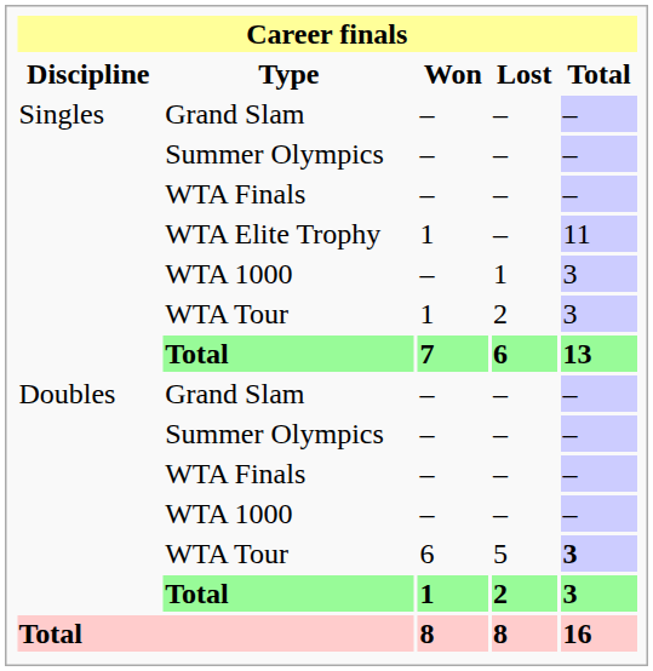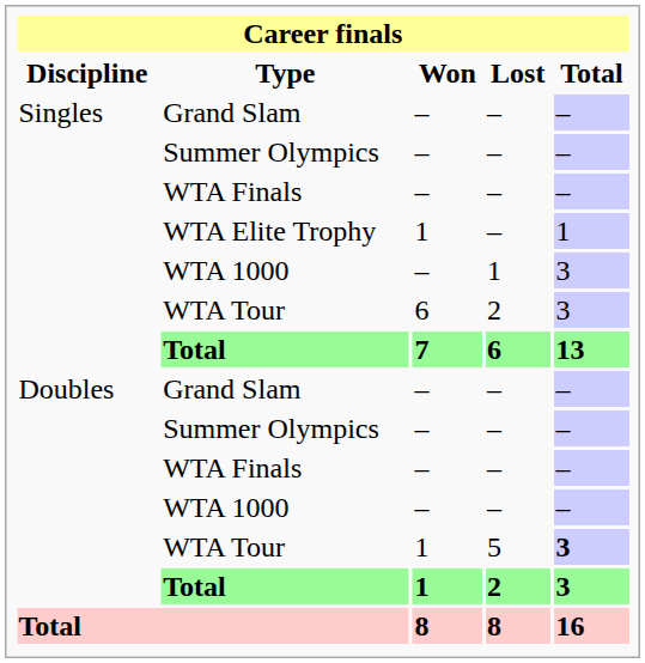WTA Elite Trophy | Total: 11 -> 1
Singles / WTA Tour | Won: 1 -> 6
Doubles / WTA Tour | Won: 6 -> 1
